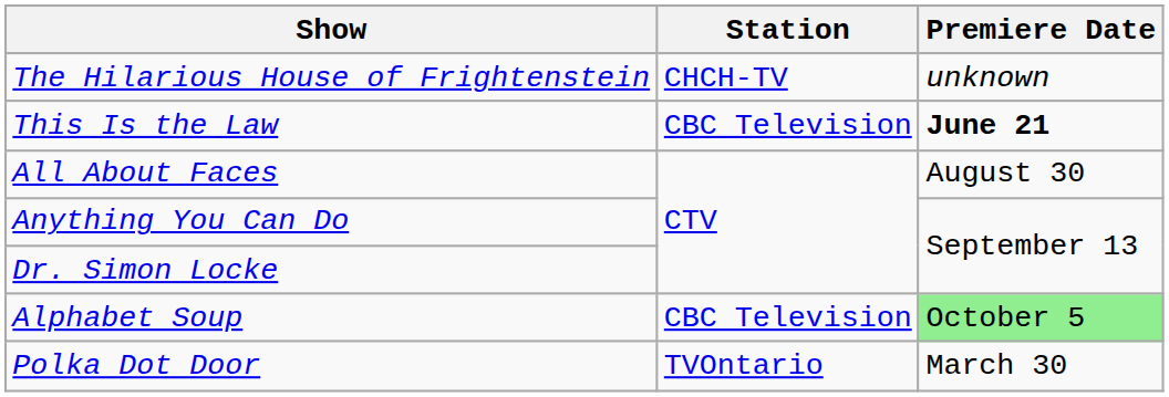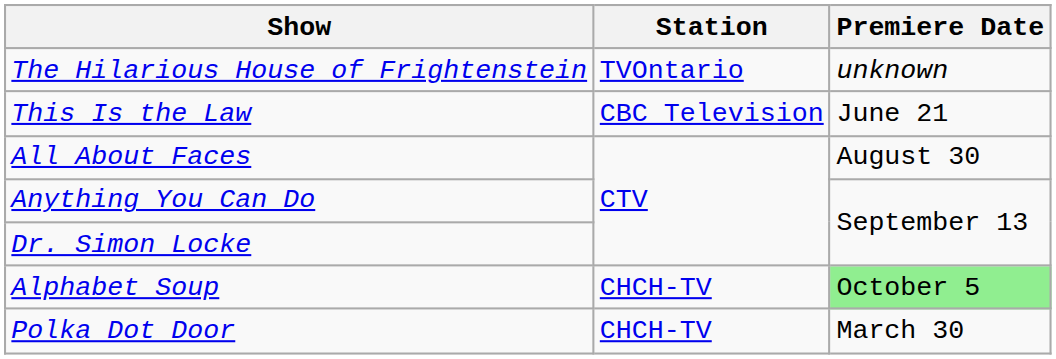The Hilarious House of Frightenstein | Station: CHCH-TV -> TVOntario
This Is the Law | Premiere Date: bold -> normal
Alphabet Soup | Station: CBC Television -> CHCH-TV
Polka Dot Door | Station: TVOntario -> CHCH-TV
